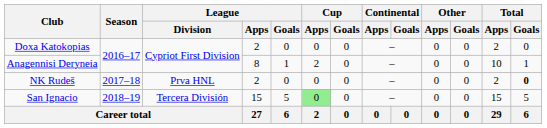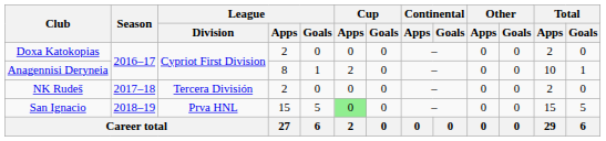NK Rudeš | League / Division: Prva HNL -> Tercera División
NK Rudeš | Total / Goals: bold -> normal
San Ignacio | League / Division: Tercera División -> Prva HNL
